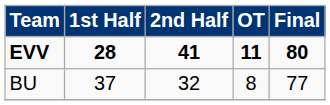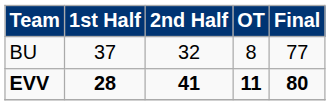rows swapped: EVV <-> BU
